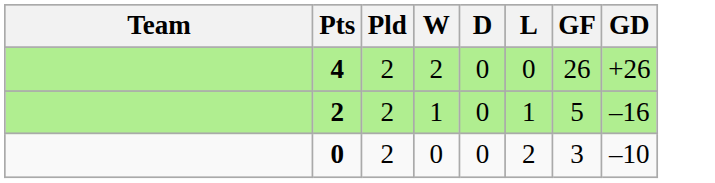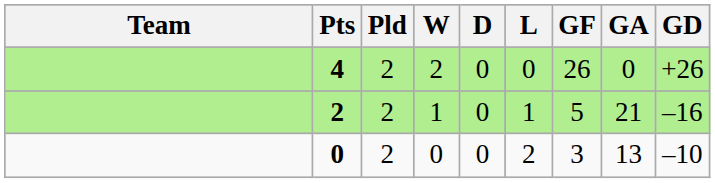+ column: GA | 0 | 21 | 13
